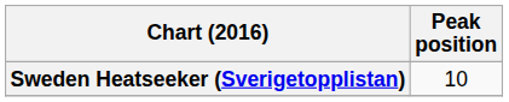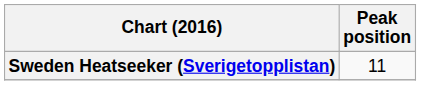Sweden Heatseeker (Sverigetopplistan) | Peak position: 10 -> 11
